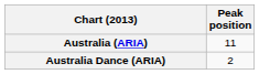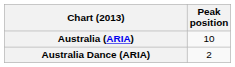Australia (ARIA) | Peak position: 11 -> 10
